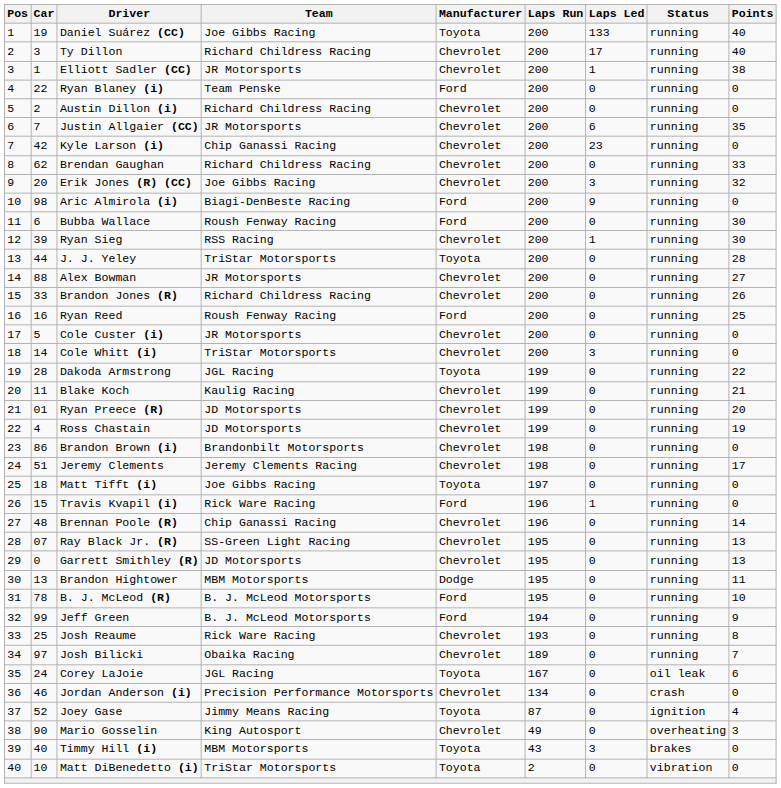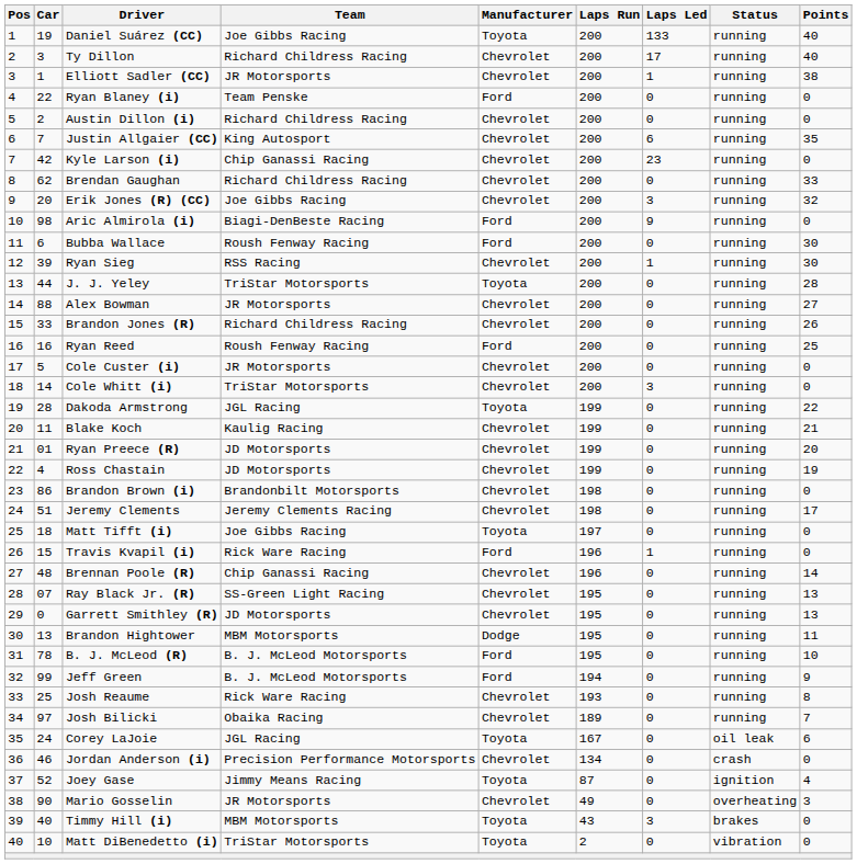Justin Allgaier (CC) | Team: JR Motorsports -> King Autosport
Mario Gosselin | Team: King Autosport -> JR Motorsports
